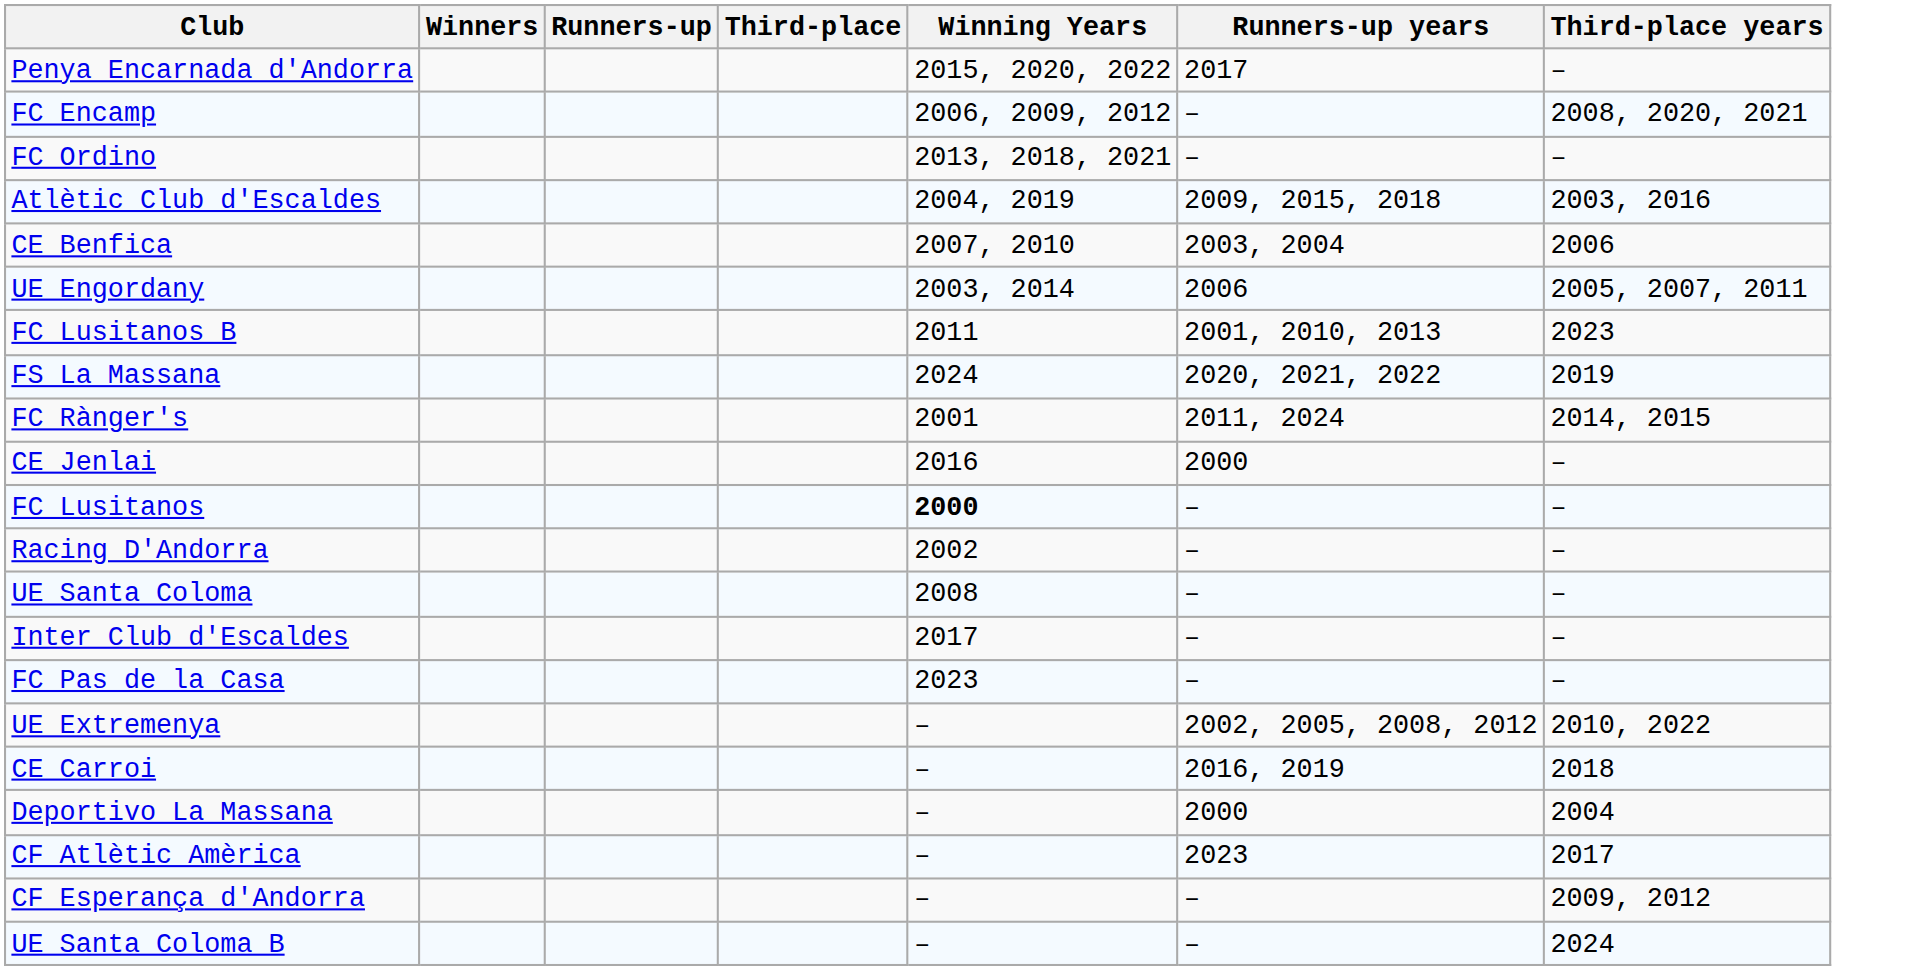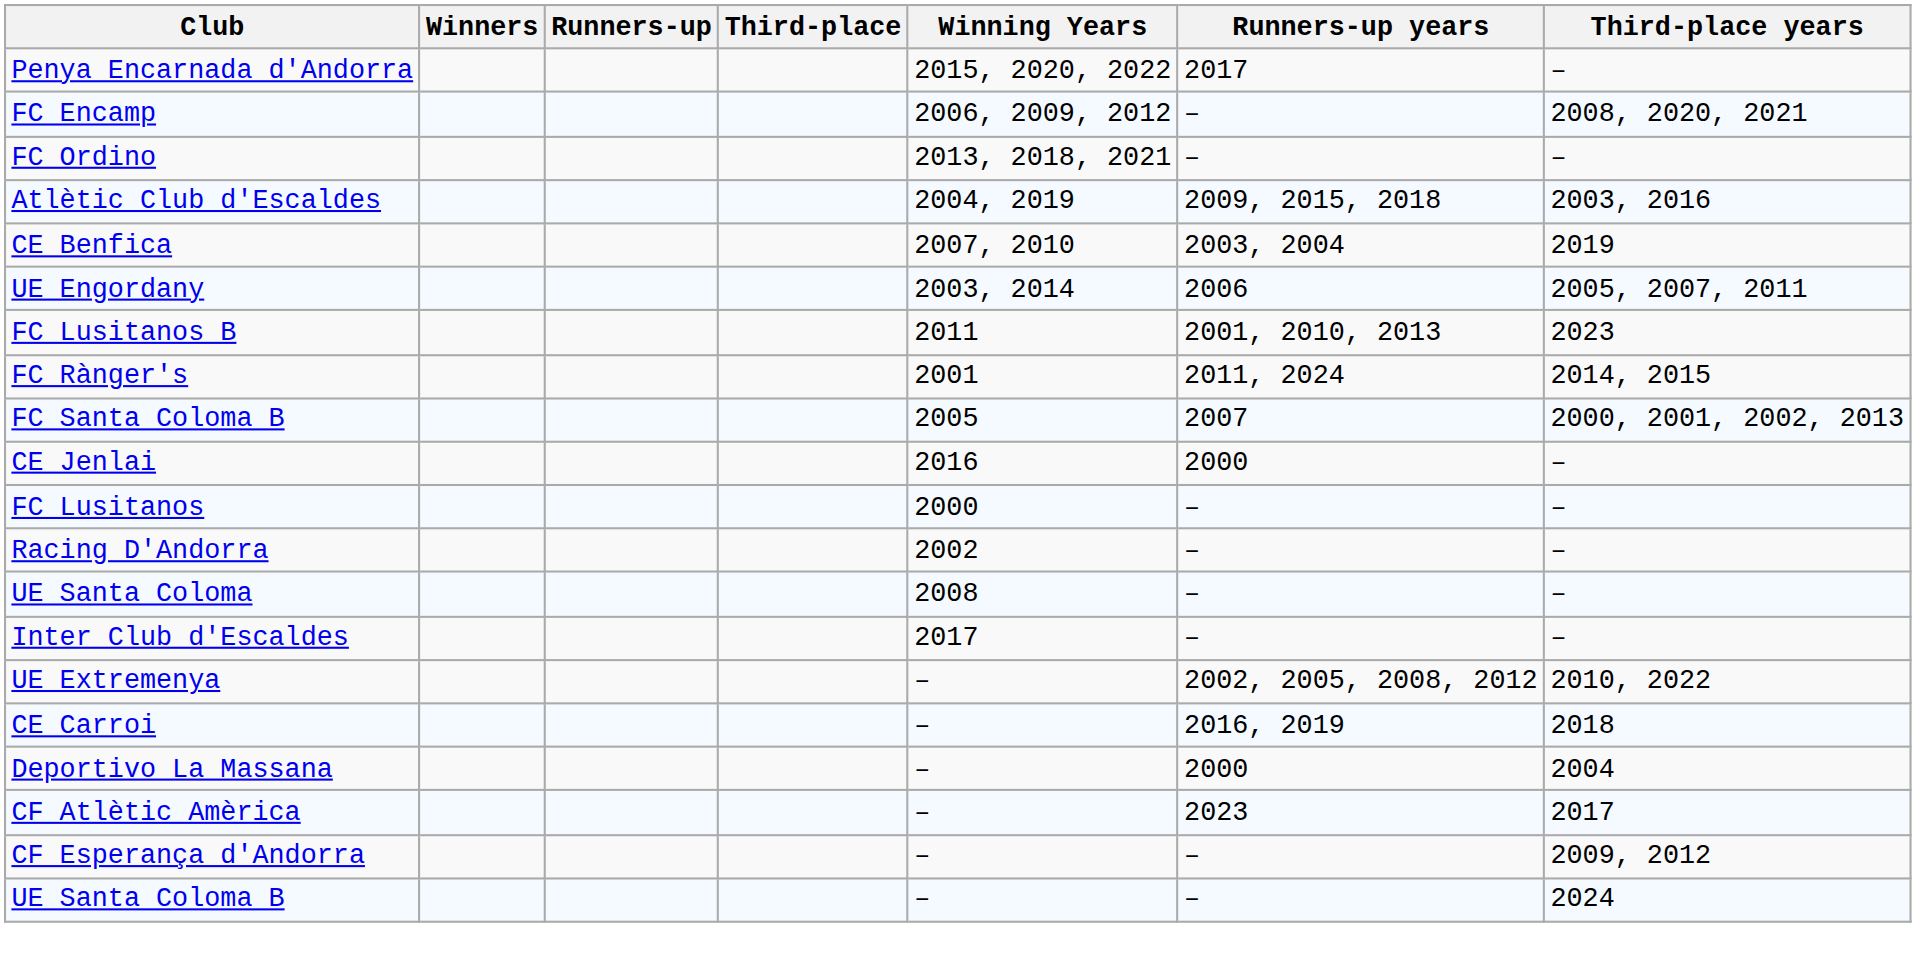CE Benfica | Third-place years: 2006 -> 2019
- row: FS La Massana | 2024 | 2020, 2021, 2022 | 2019
+ row: FC Santa Coloma B | 2005 | 2007 | 2000, 2001, 2002, 2013
FC Lusitanos | Winning Years: bold -> normal
- row: FC Pas de la Casa | 2023 | – | –
